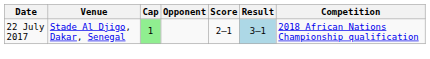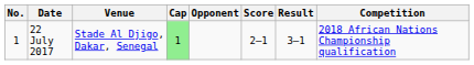+ column: No. | 1
22 July 2017 | Result: lightblue background -> no background
